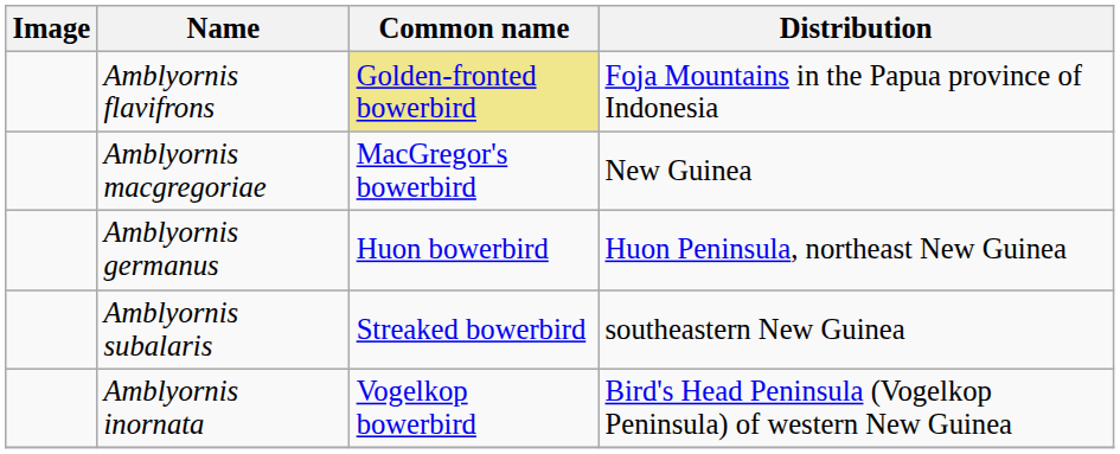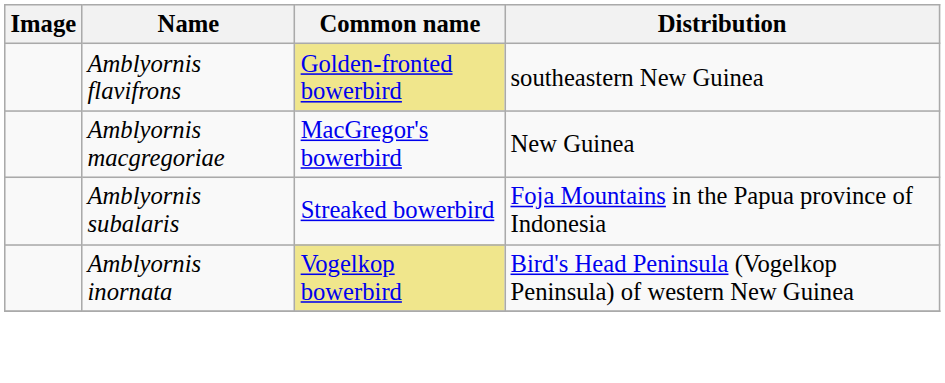Amblyornis flavifrons | Distribution: Foja Mountains in the Papua province of Indonesia -> southeastern New Guinea
- row: Amblyornis germanus | Huon bowerbird | Huon Peninsula, northeast New Guinea
Amblyornis subalaris | Distribution: southeastern New Guinea -> Foja Mountains in the Papua province of Indonesia
Amblyornis inornata | Common name: no background -> khaki background
